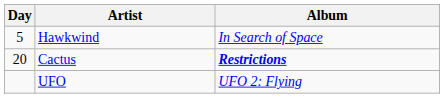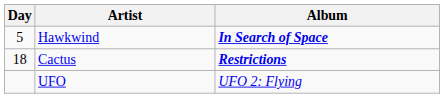Hawkwind | Album: normal -> bold
Cactus | Day: 20 -> 18
